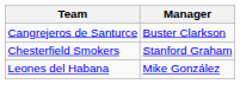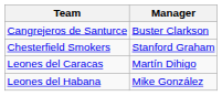+ row: Leones del Caracas | Martín Dihigo
